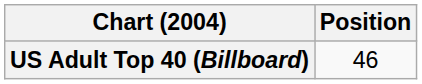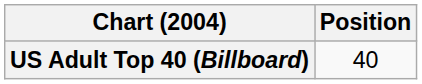US Adult Top 40 (Billboard) | Position: 46 -> 40
